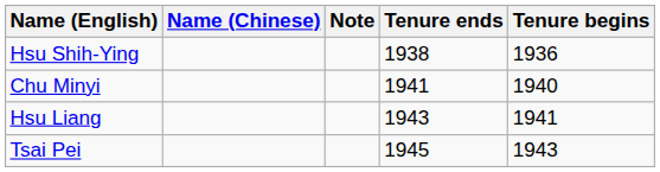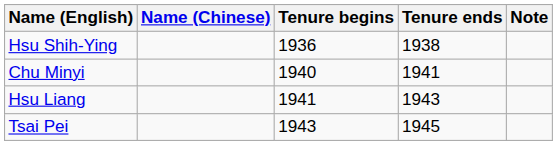columns swapped: Tenure begins <-> Note
